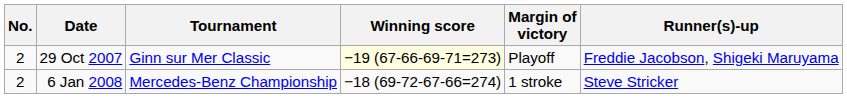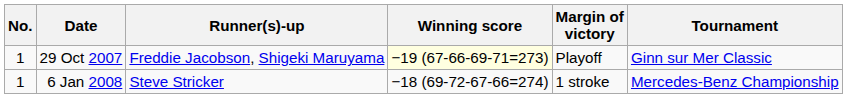columns swapped: Tournament <-> Runner(s)-up
29 Oct 2007 | No.: 2 -> 1
6 Jan 2008 | No.: 2 -> 1
